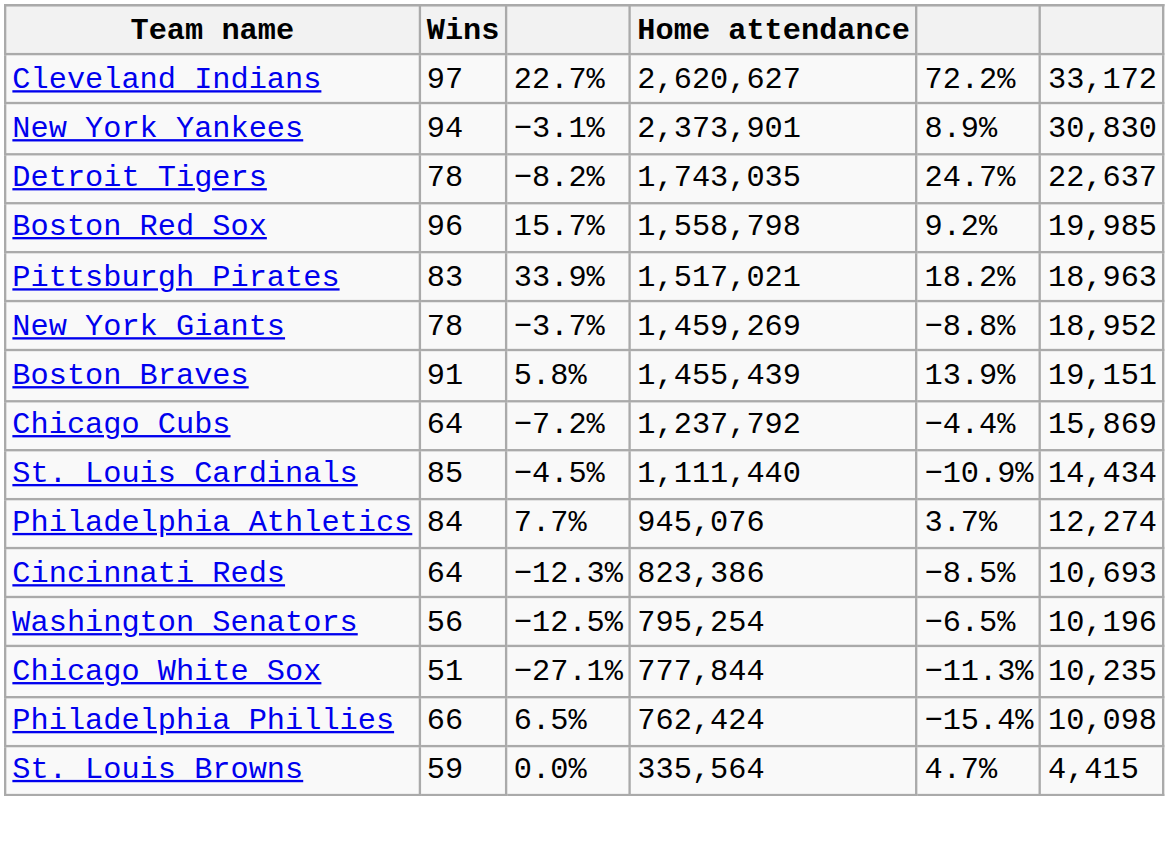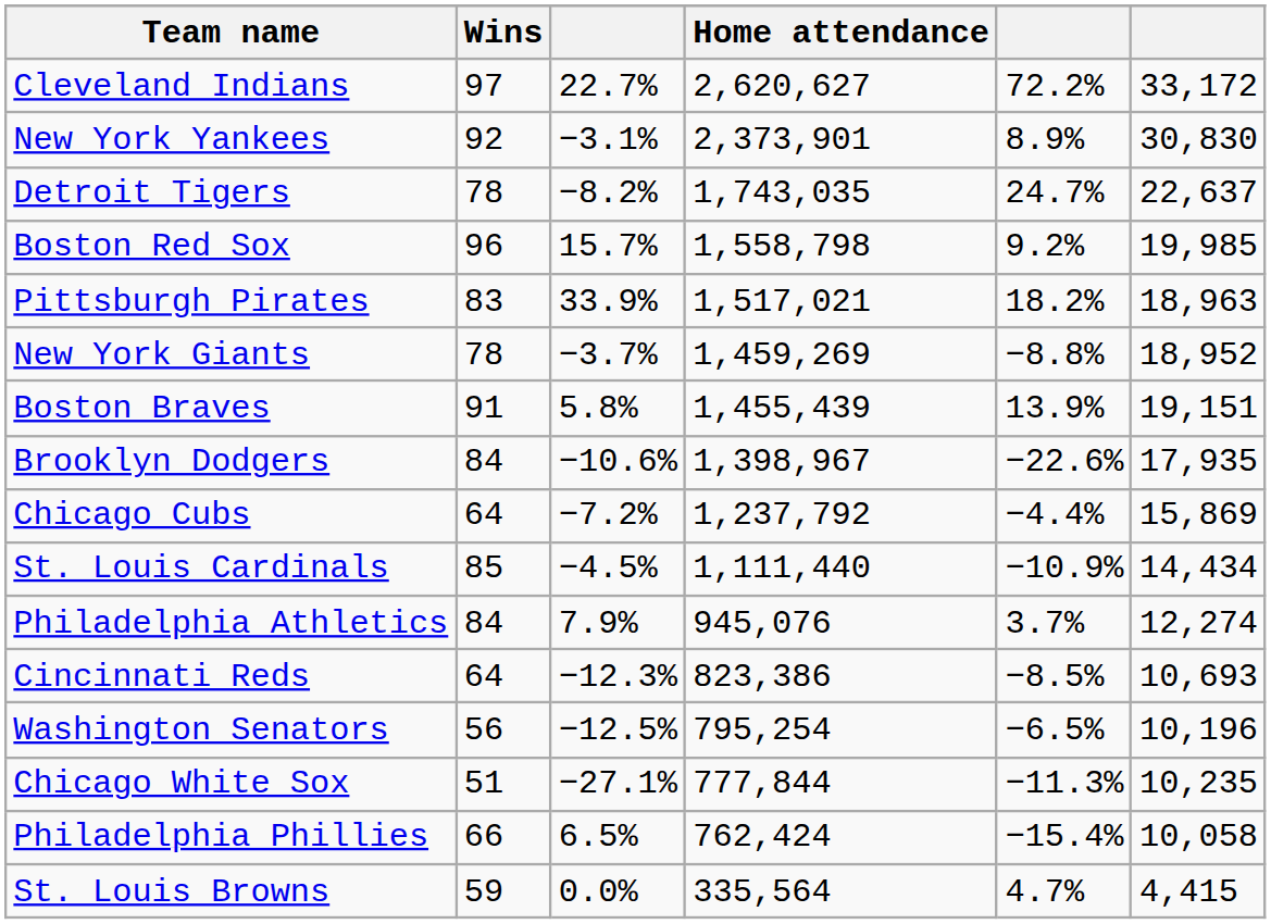New York Yankees | Wins: 94 -> 92
+ row: Brooklyn Dodgers | 84 | −10.6% | 1,398,967 | −22.6% | 17,935
Philadelphia Athletics | column 3: 7.7% -> 7.9%
Philadelphia Phillies | column 6: 10,098 -> 10,058
